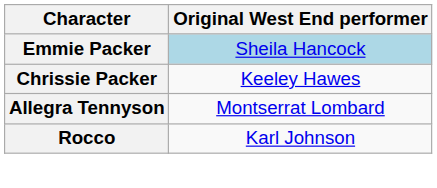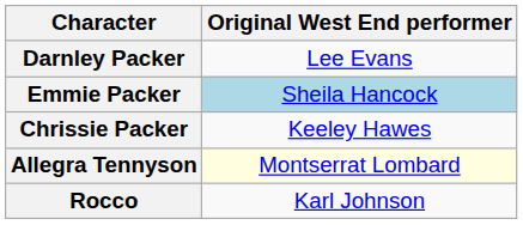+ row: Darnley Packer | Lee Evans
Allegra Tennyson | Original West End performer: no background -> lightyellow background
